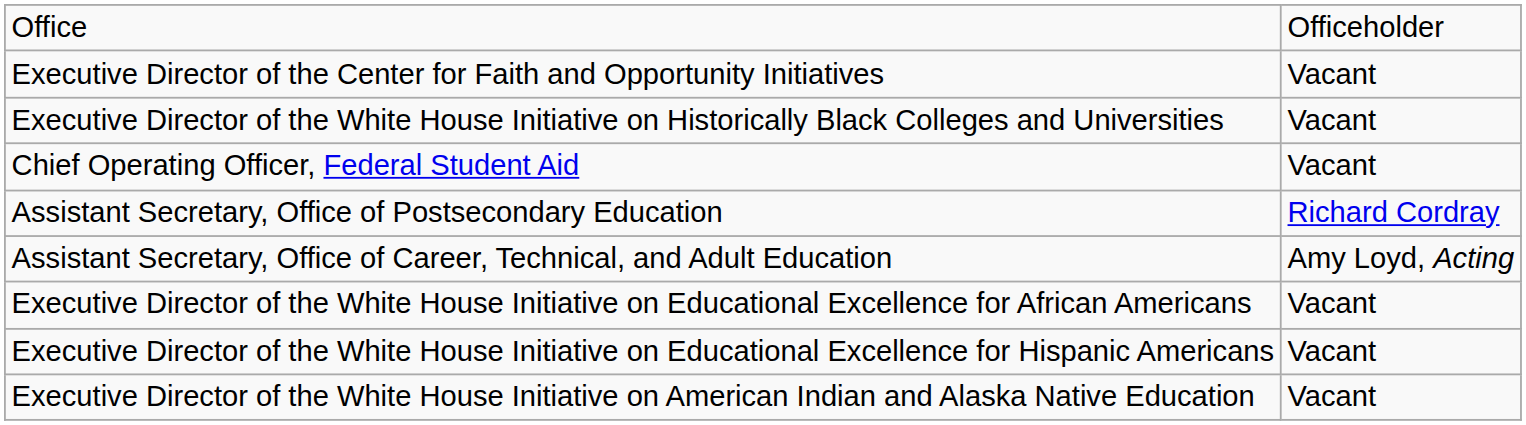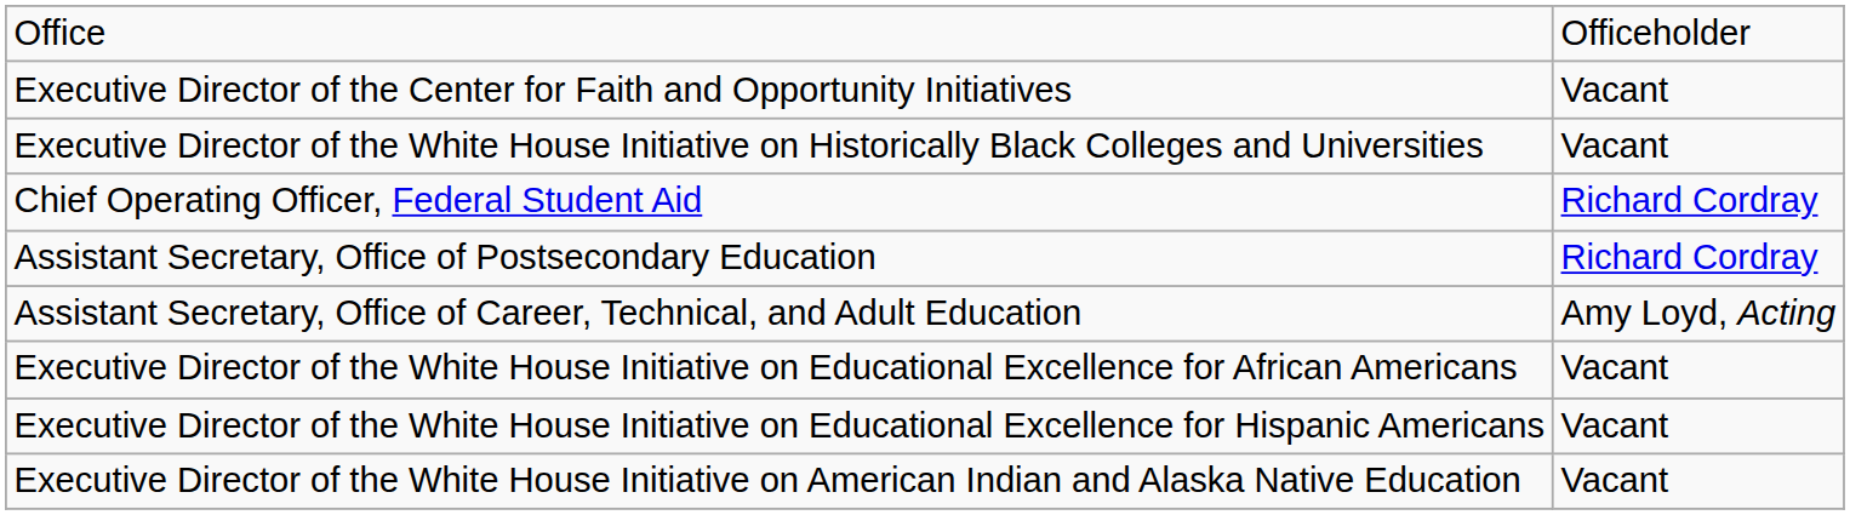Chief Operating Officer, Federal Student Aid | column 2: Vacant -> Richard Cordray
